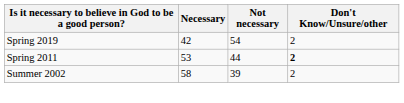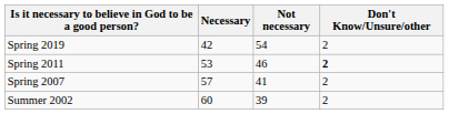Spring 2011 | Not necessary: 44 -> 46
+ row: Spring 2007 | 57 | 41 | 2
Summer 2002 | Necessary: 58 -> 60
